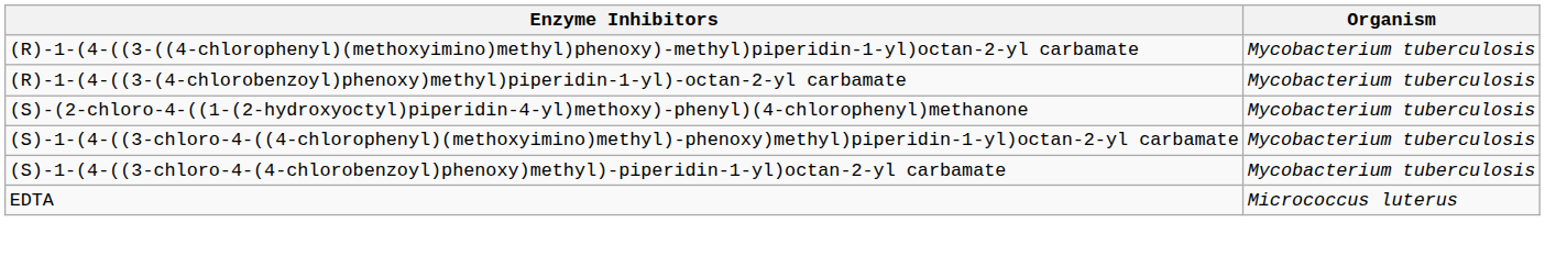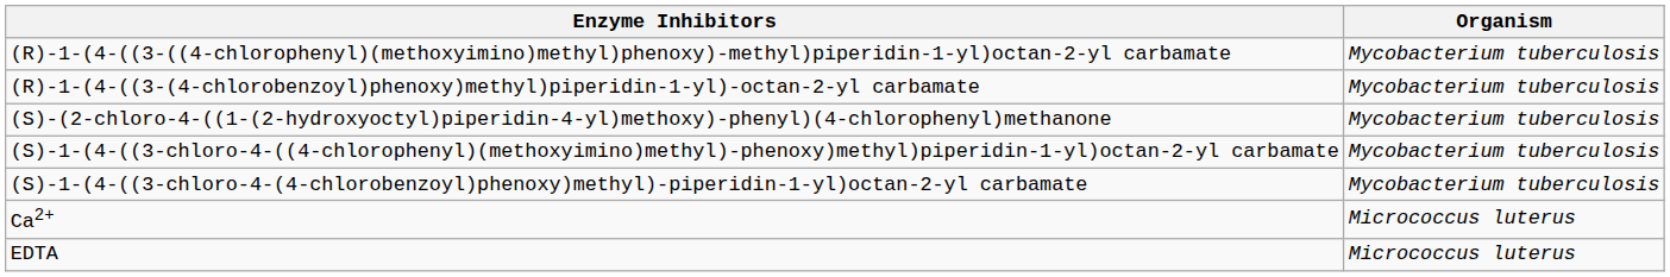+ row: Ca2+ | Micrococcus luterus
